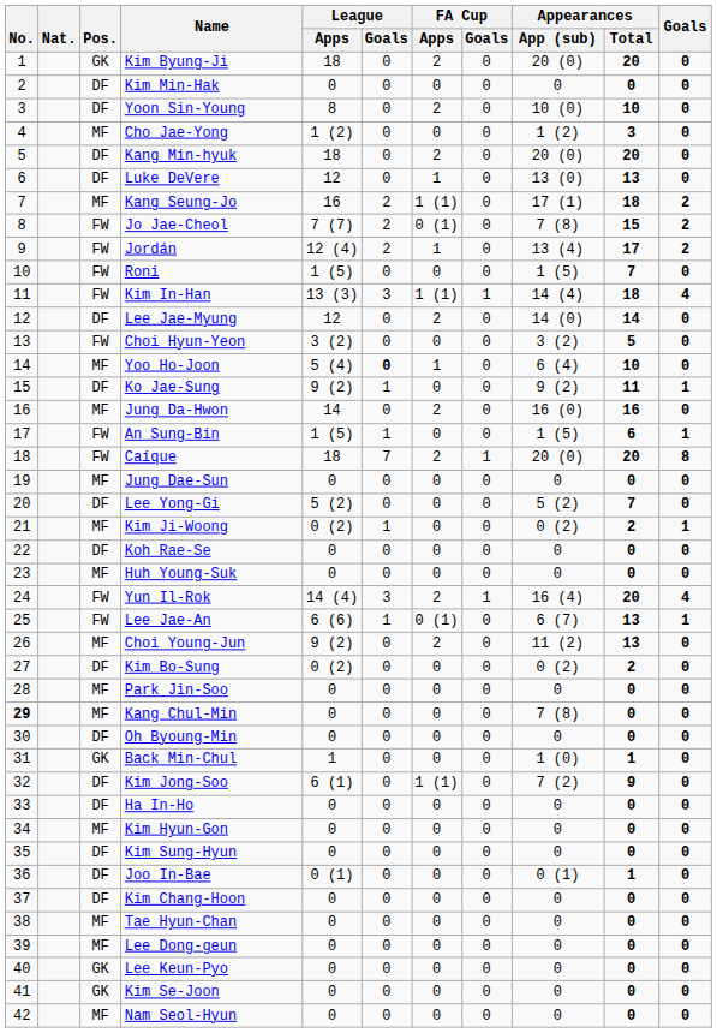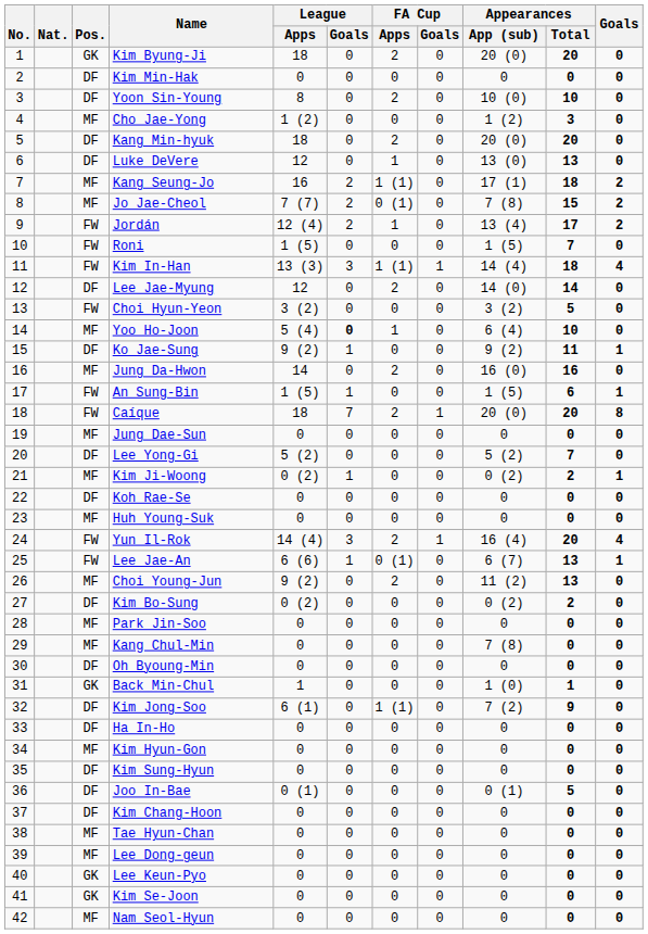Jo Jae-Cheol | Pos.: FW -> MF
Kang Chul-Min | No.: bold -> normal
Joo In-Bae | Appearances / Total: 1 -> 5
